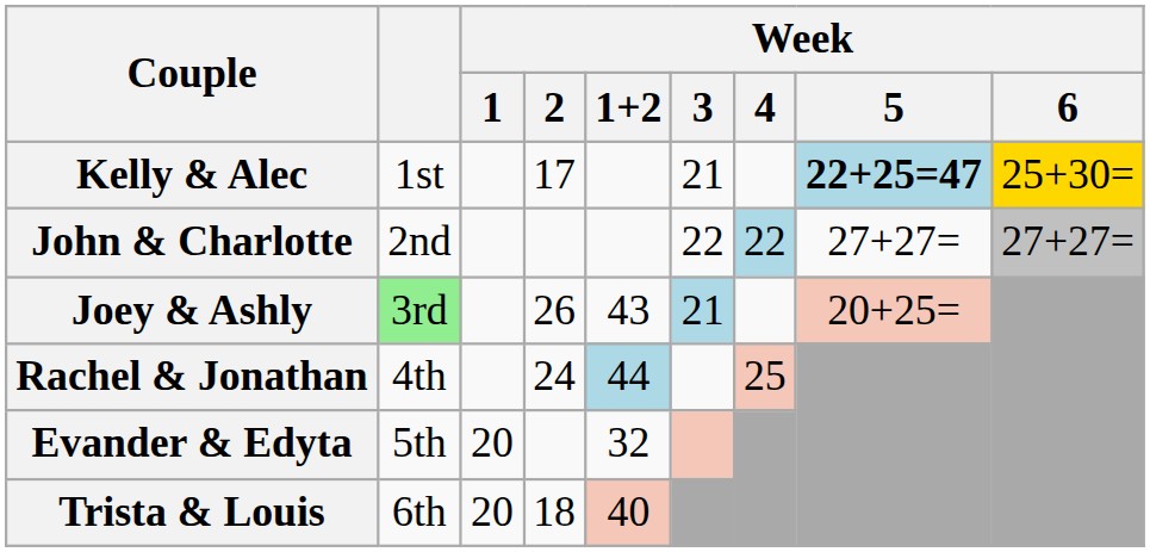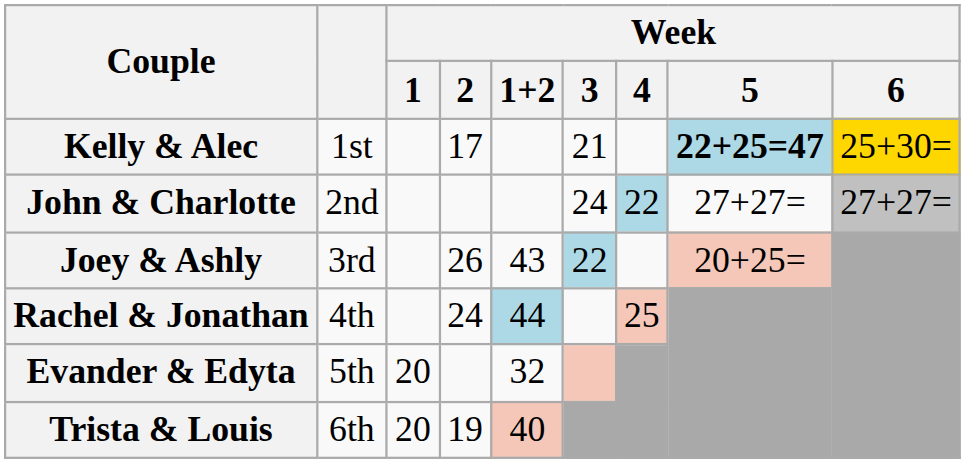John & Charlotte | Week / 3: 22 -> 24
Joey & Ashly | column 2: lightgreen background -> no background
Joey & Ashly | Week / 3: 21 -> 22
Trista & Louis | Week / 2: 18 -> 19
